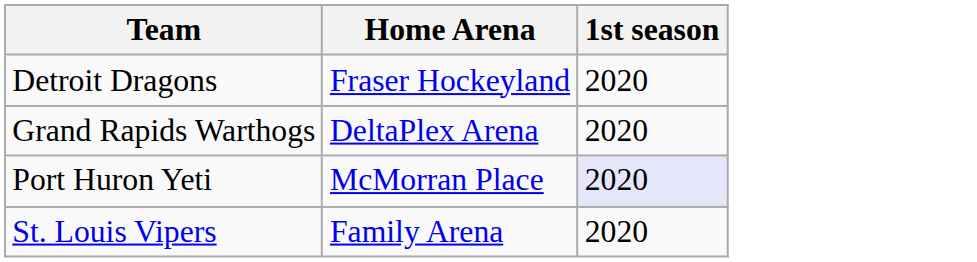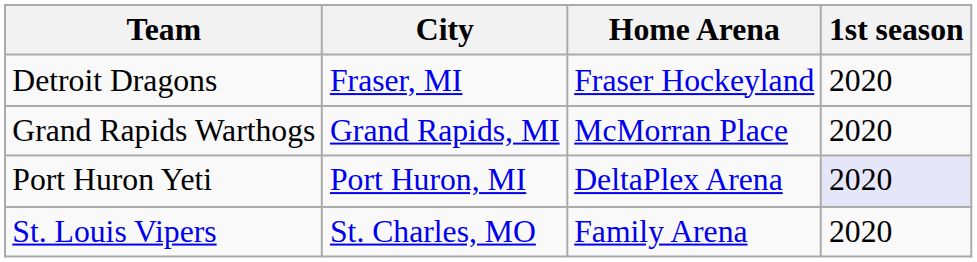+ column: City | Fraser, MI | Grand Rapids, MI | Port Huron, MI | St. Charles, MO
Grand Rapids Warthogs | Home Arena: DeltaPlex Arena -> McMorran Place
Port Huron Yeti | Home Arena: McMorran Place -> DeltaPlex Arena
